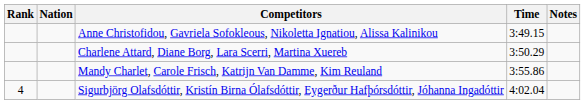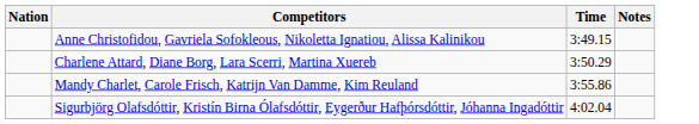- column: Rank | 4
